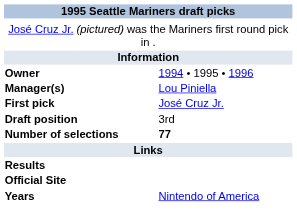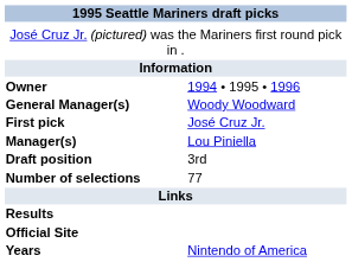+ row: General Manager(s) | Woody Woodward
rows swapped: Manager(s) <-> First pick
Number of selections | column 2: bold -> normal
